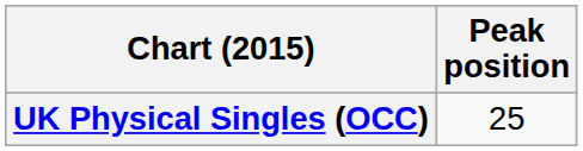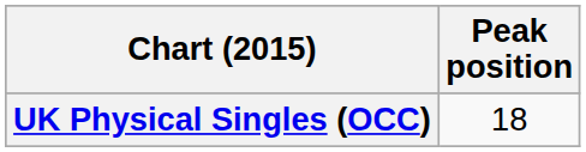UK Physical Singles (OCC) | Peak position: 25 -> 18
